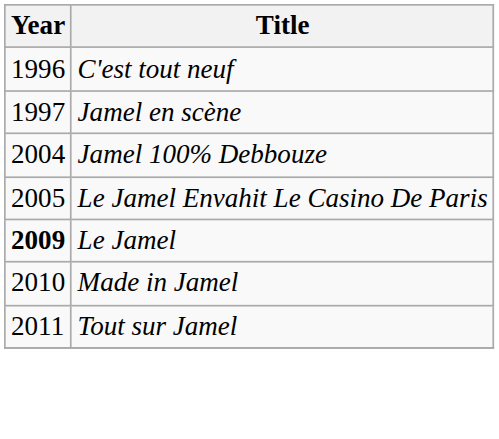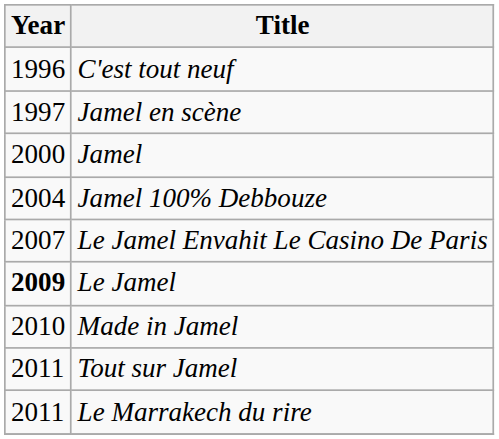+ row: 2000 | Jamel
Le Jamel Envahit Le Casino De Paris | Year: 2005 -> 2007
+ row: 2011 | Le Marrakech du rire
